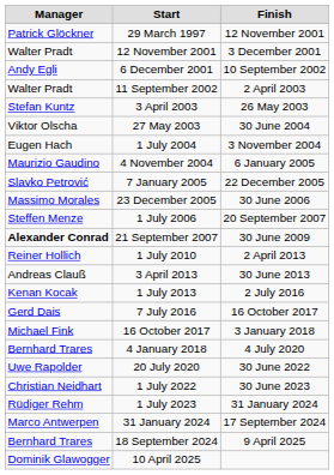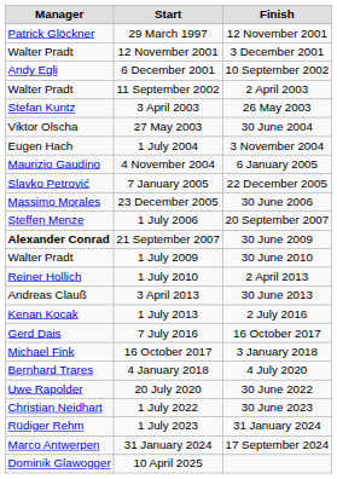+ row: Walter Pradt | 1 July 2009 | 30 June 2010
- row: Bernhard Trares | 18 September 2024 | 9 April 2025
